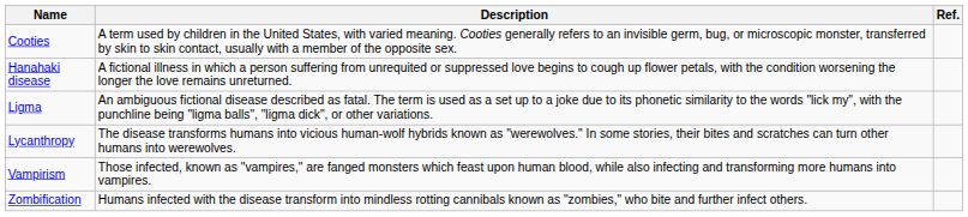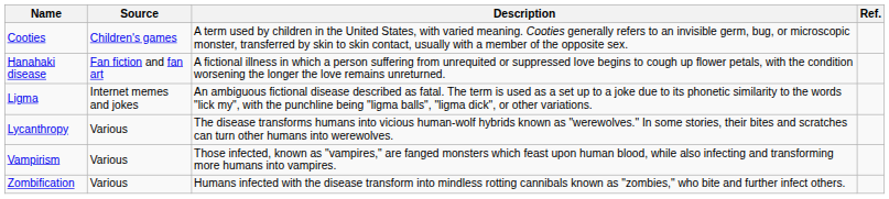+ column: Source | Children's games | Fan fiction and fan art | Internet memes and jokes | Various | Various | Various
